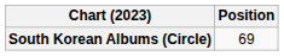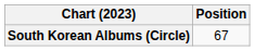South Korean Albums (Circle) | Position: 69 -> 67
